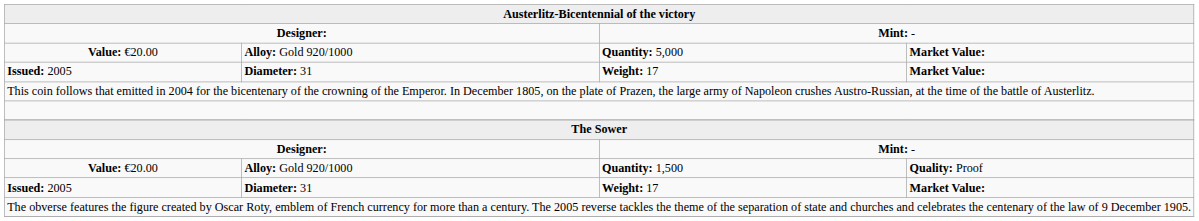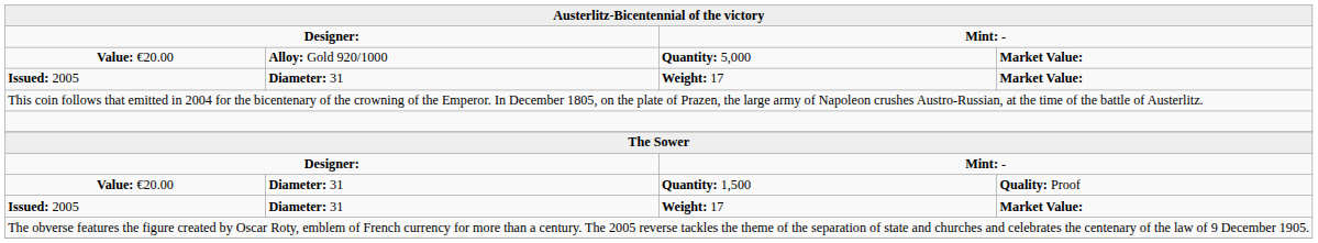Quantity: 1,500 | column 2: Alloy: Gold 920/1000 -> Diameter: 31
